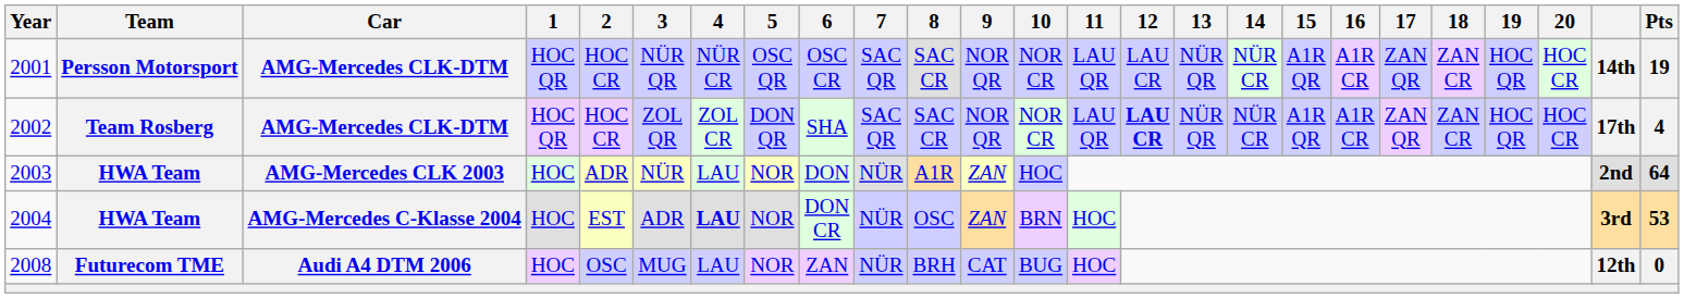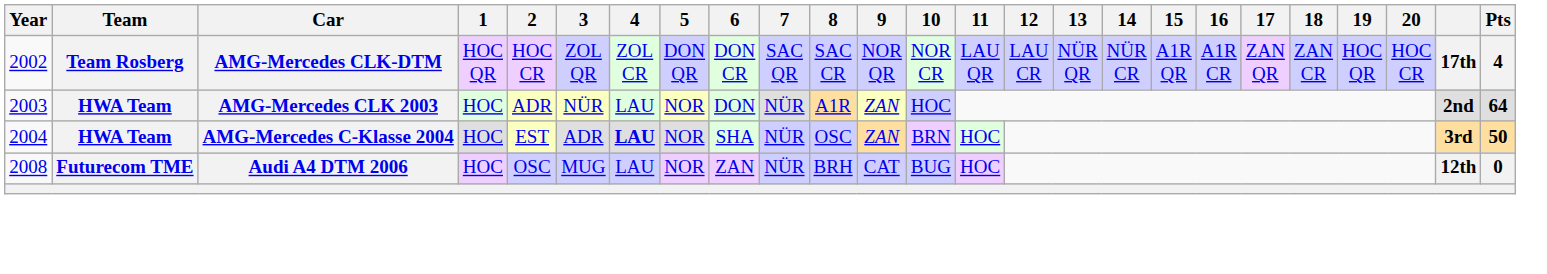- row: 2001 | Persson Motorsport | AMG-Mercedes CLK-DTM | HOC QR | HOC CR | NÜR QR | NÜR CR | OSC QR | OSC CR | SAC QR | SAC CR | NOR QR | NOR CR | LAU QR | LAU CR | NÜR QR | NÜR CR | A1R QR | A1R CR | ZAN QR | ZAN CR | HOC QR | HOC CR | 14th | 19
2002 | 6: SHA -> DON CR
2002 | 12: bold -> normal
2004 | 6: DON CR -> SHA
2004 | Pts: 53 -> 50
